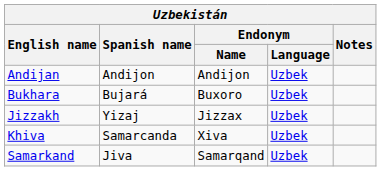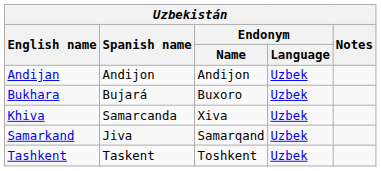- row: Jizzakh | Yizaj | Jizzax | Uzbek
+ row: Tashkent | Taskent | Toshkent | Uzbek
